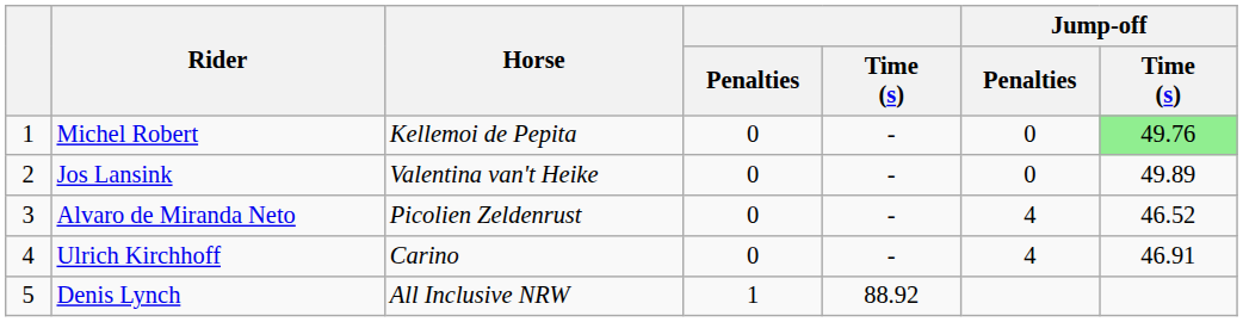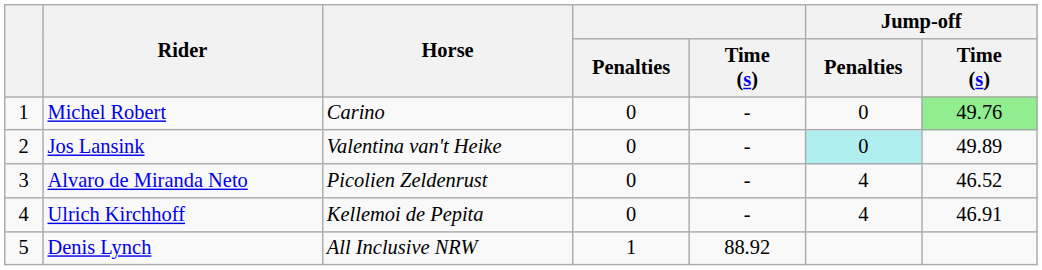Michel Robert | Horse: Kellemoi de Pepita -> Carino
Jos Lansink | Jump-off / Penalties: no background -> paleturquoise background
Ulrich Kirchhoff | Horse: Carino -> Kellemoi de Pepita
